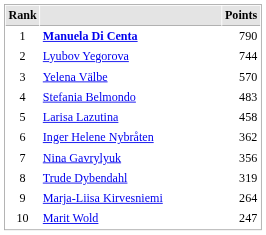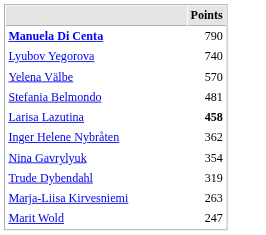- column: Rank | 1 | 2 | 3 | 4 | 5 | 6 | 7 | 8 | 9 | 10
Lyubov Yegorova | Points: 744 -> 740
Stefania Belmondo | Points: 483 -> 481
Larisa Lazutina | Points: normal -> bold
Nina Gavrylyuk | Points: 356 -> 354
Marja-Liisa Kirvesniemi | Points: 264 -> 263
